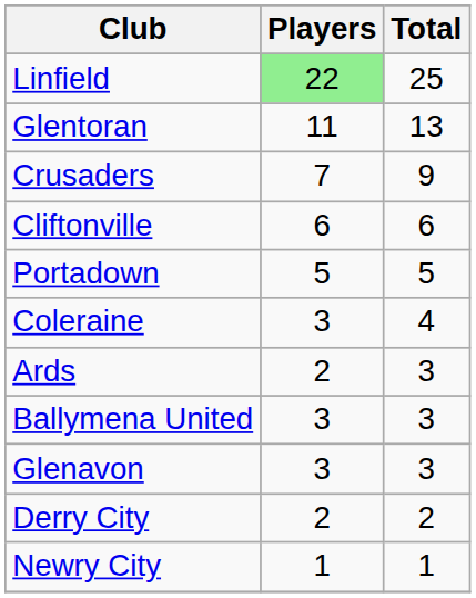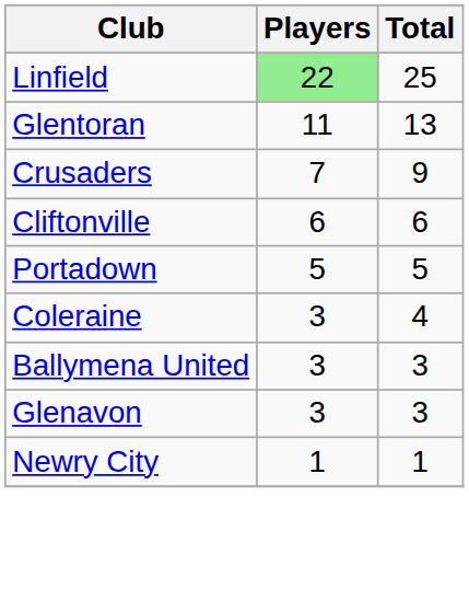- row: Ards | 2 | 3
- row: Derry City | 2 | 2
